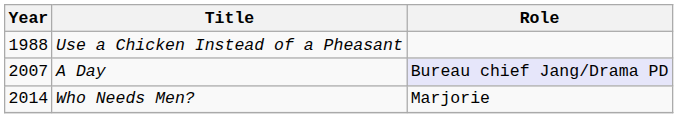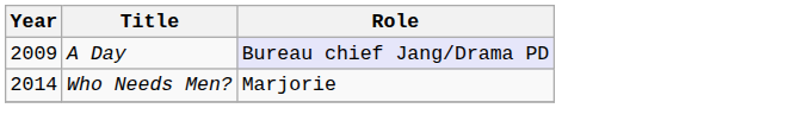- row: 1988 | Use a Chicken Instead of a Pheasant
A Day | Year: 2007 -> 2009
